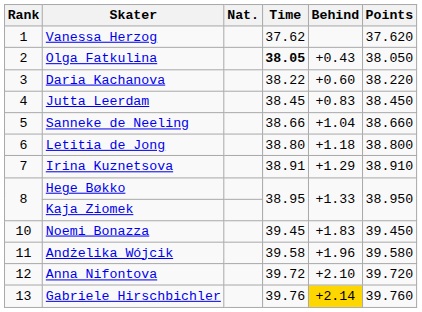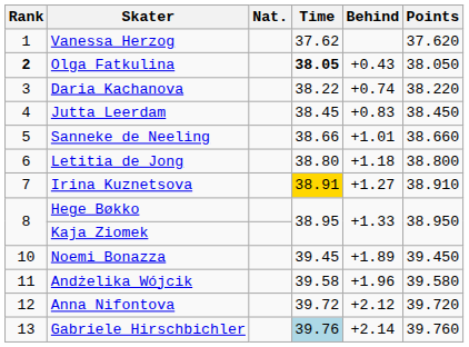Olga Fatkulina | Rank: normal -> bold
Daria Kachanova | Behind: +0.60 -> +0.74
Sanneke de Neeling | Behind: +1.04 -> +1.01
Irina Kuznetsova | Time: no background -> gold background
Irina Kuznetsova | Behind: +1.29 -> +1.27
Noemi Bonazza | Behind: +1.83 -> +1.89
Anna Nifontova | Behind: +2.10 -> +2.12
Gabriele Hirschbichler | Time: no background -> lightblue background
Gabriele Hirschbichler | Behind: gold background -> no background
